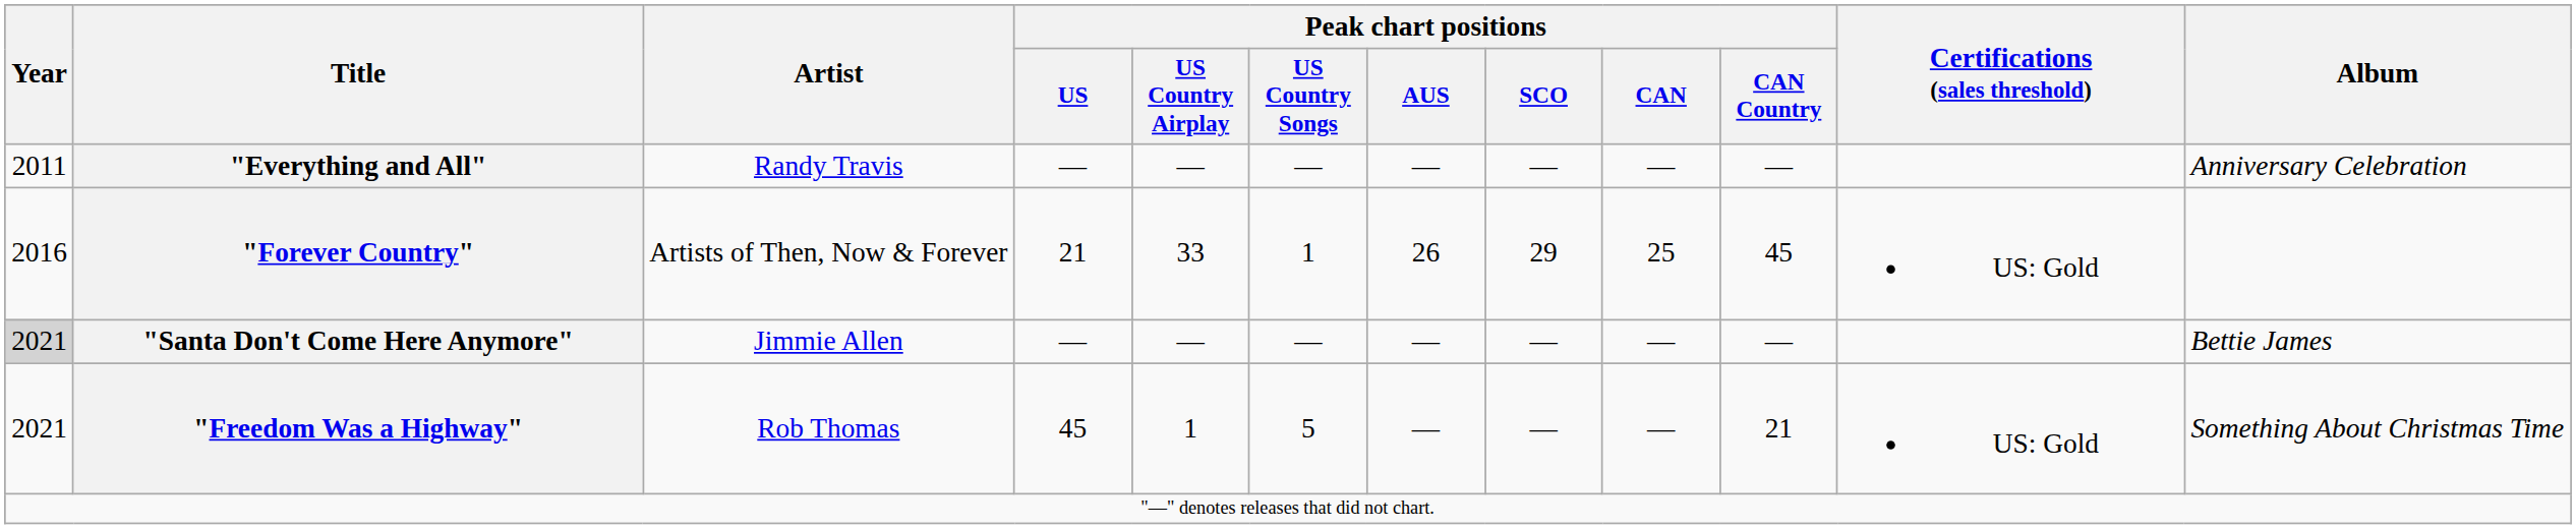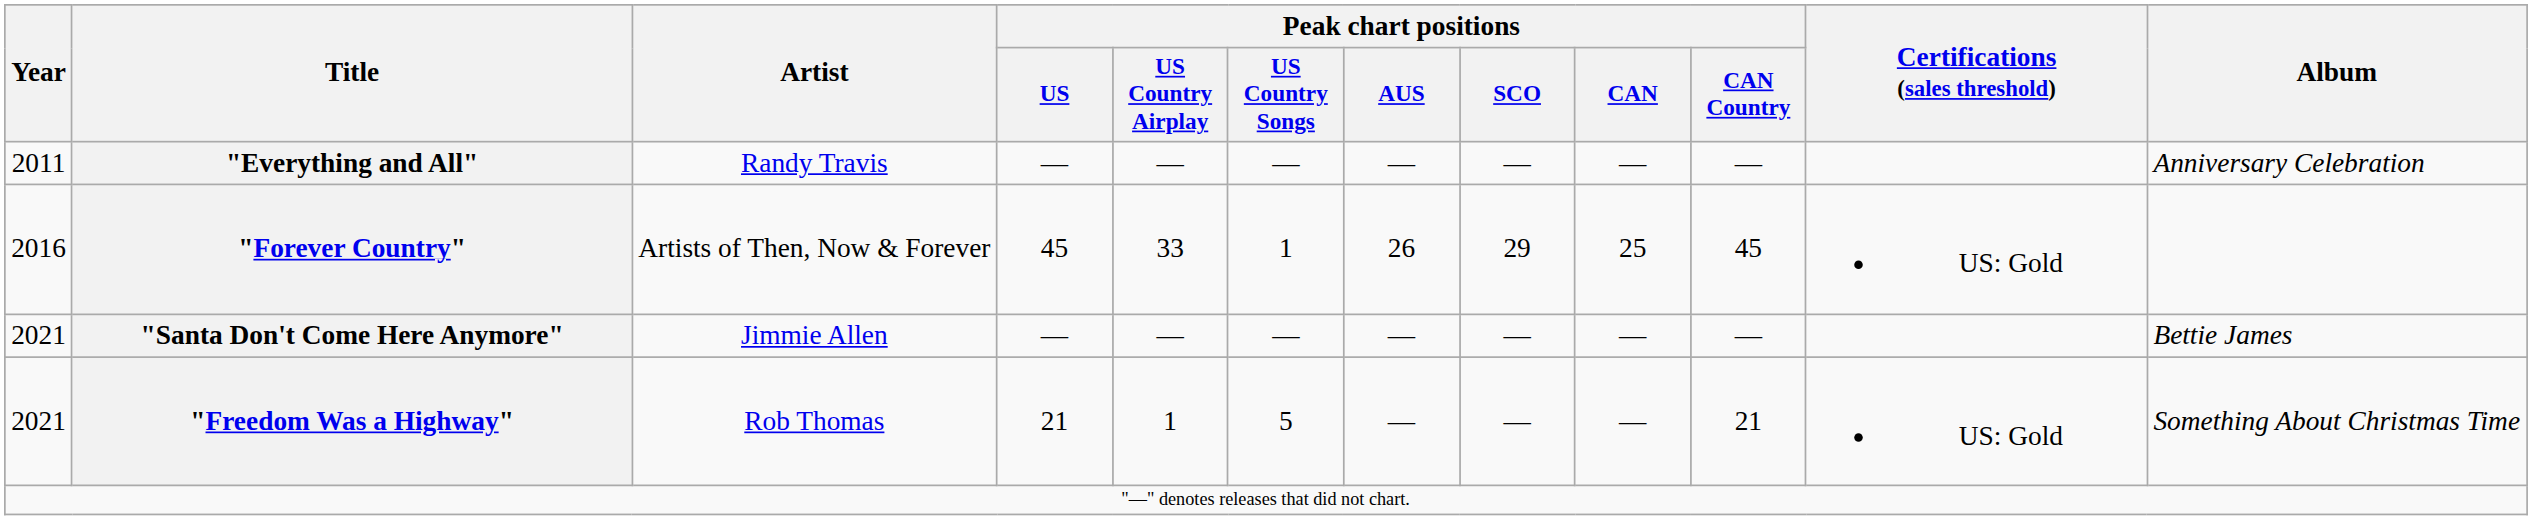"Forever Country" | Peak chart positions / US: 21 -> 45
"Santa Don't Come Here Anymore" | Year: lightgrey background -> no background
"Freedom Was a Highway" | Peak chart positions / US: 45 -> 21
